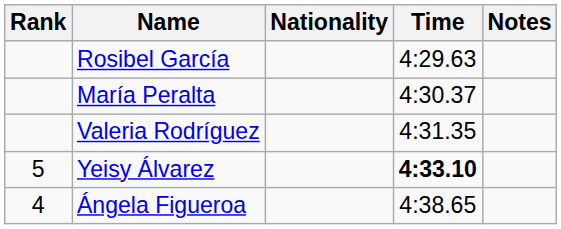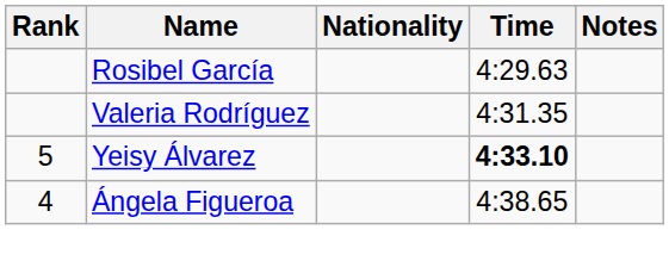- row: María Peralta | 4:30.37
